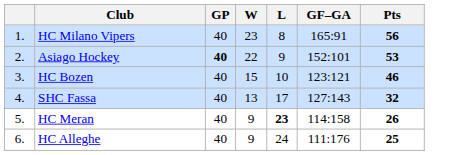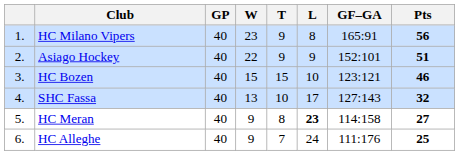+ column: T | 9 | 9 | 15 | 10 | 8 | 7
Asiago Hockey | GP: bold -> normal
Asiago Hockey | Pts: 53 -> 51
HC Meran | Pts: 26 -> 27
